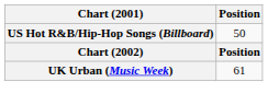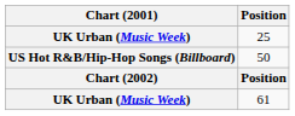+ row: UK Urban (Music Week) | 25
